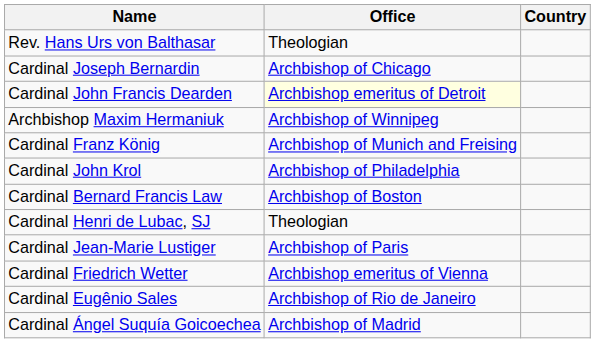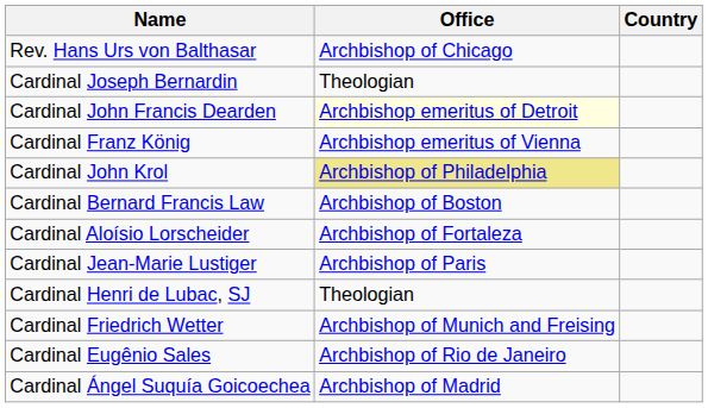Rev. Hans Urs von Balthasar | Office: Theologian -> Archbishop of Chicago
Cardinal Joseph Bernardin | Office: Archbishop of Chicago -> Theologian
- row: Archbishop Maxim Hermaniuk | Archbishop of Winnipeg
Cardinal Franz König | Office: Archbishop of Munich and Freising -> Archbishop emeritus of Vienna
Cardinal John Krol | Office: no background -> khaki background
+ row: Cardinal Aloísio Lorscheider | Archbishop of Fortaleza
rows swapped: Cardinal Henri de Lubac, SJ <-> Cardinal Jean-Marie Lustiger
Cardinal Friedrich Wetter | Office: Archbishop emeritus of Vienna -> Archbishop of Munich and Freising
